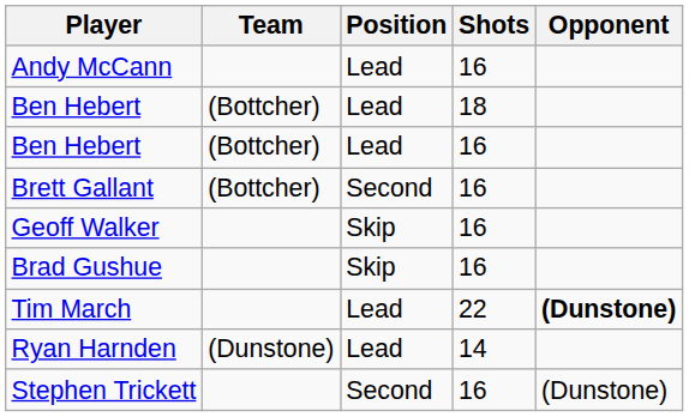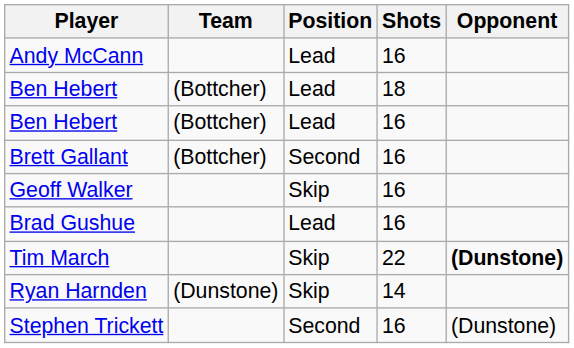Brad Gushue | Position: Skip -> Lead
Tim March | Position: Lead -> Skip
Ryan Harnden | Position: Lead -> Skip
